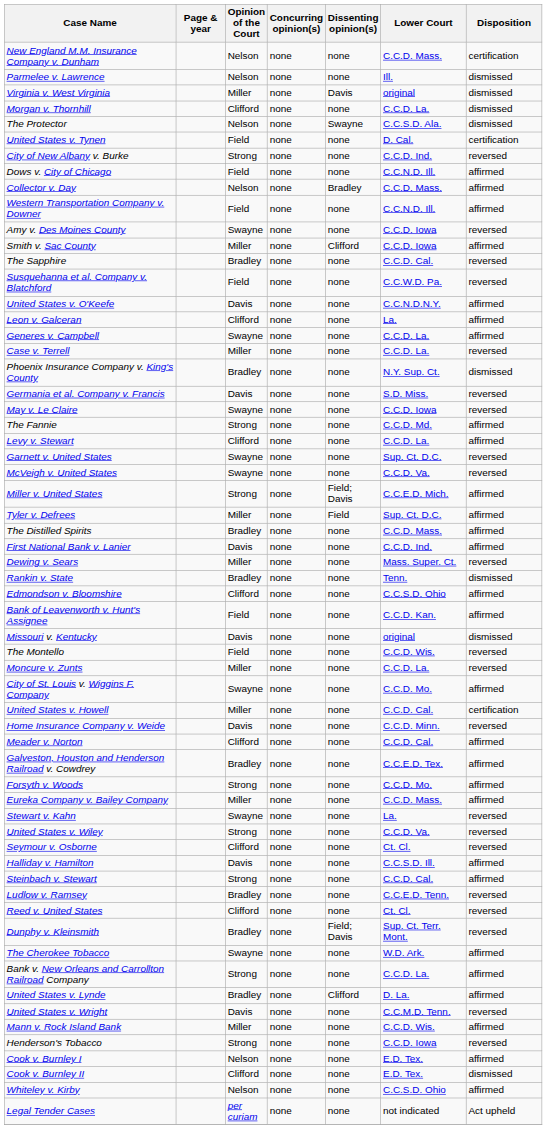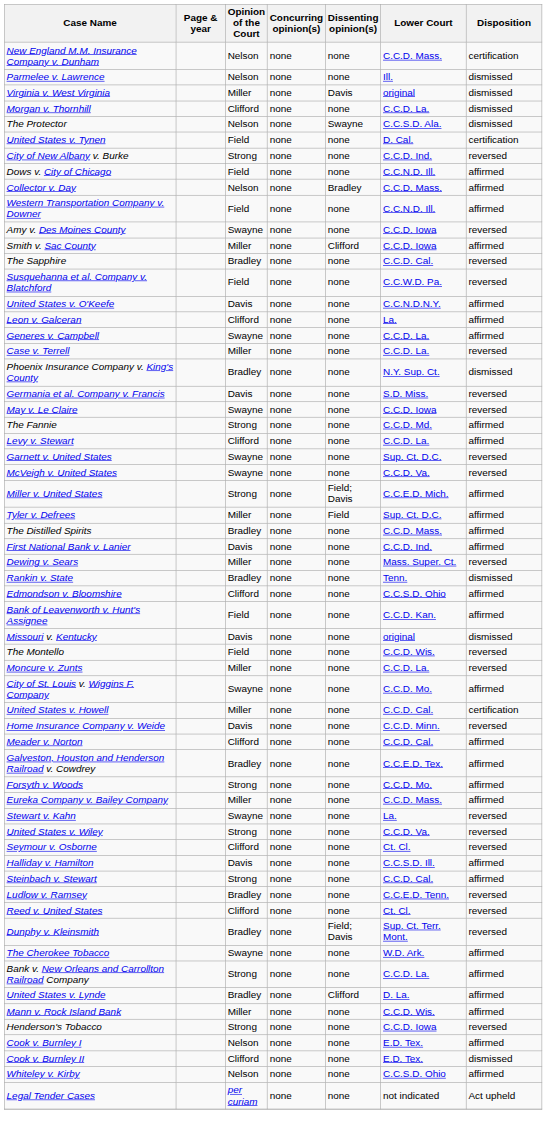- row: United States v. Wright | Davis | none | none | C.C.M.D. Tenn. | reversed
